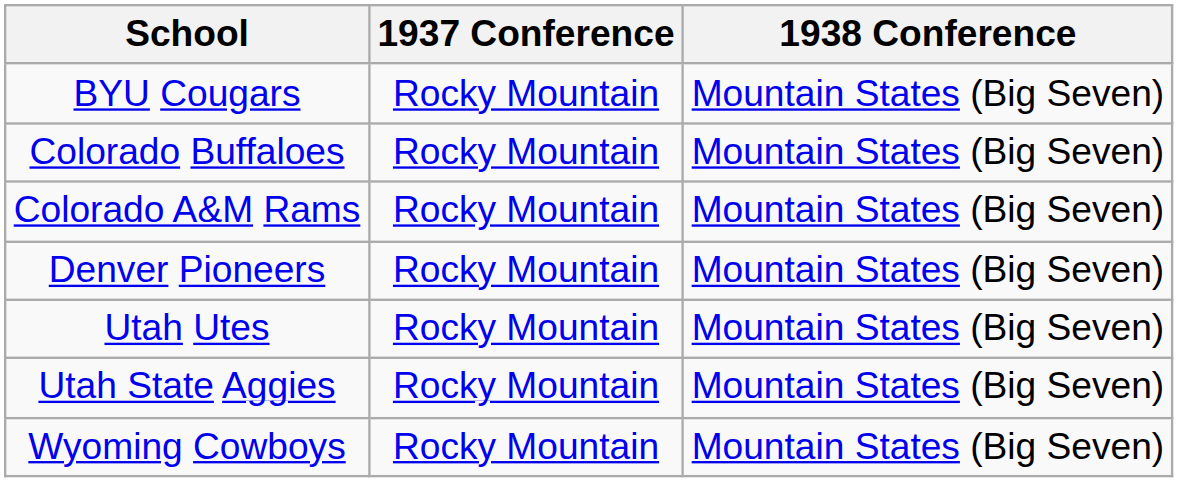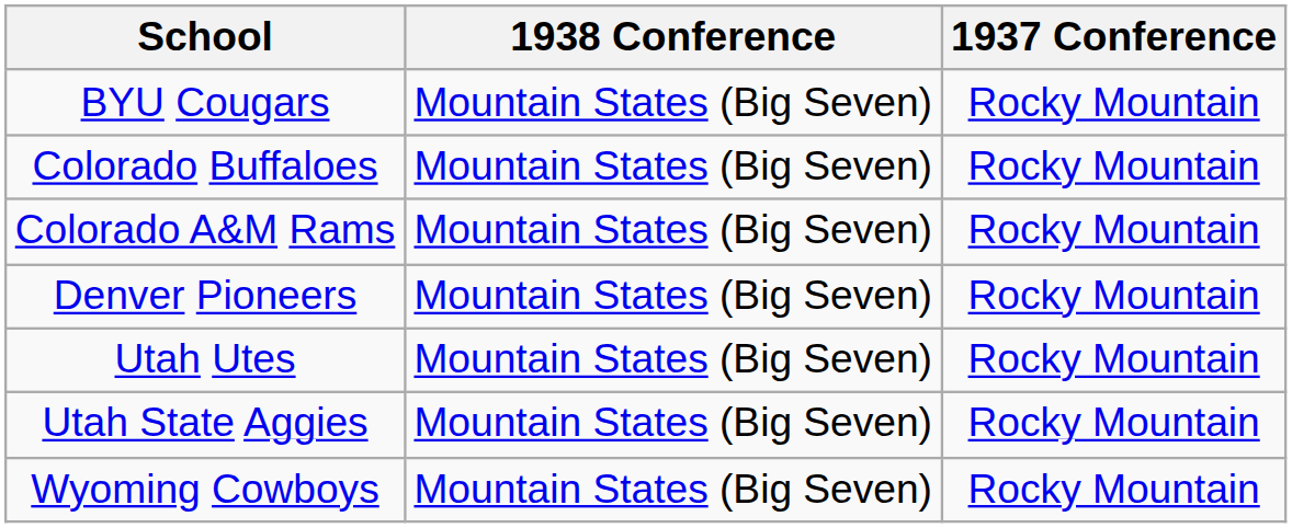columns swapped: 1937 Conference <-> 1938 Conference
